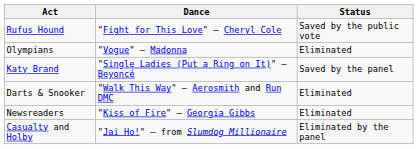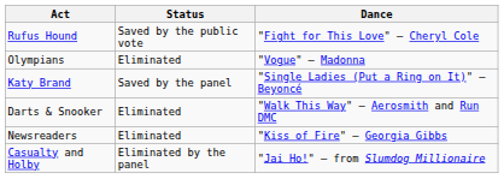columns swapped: Dance <-> Status
